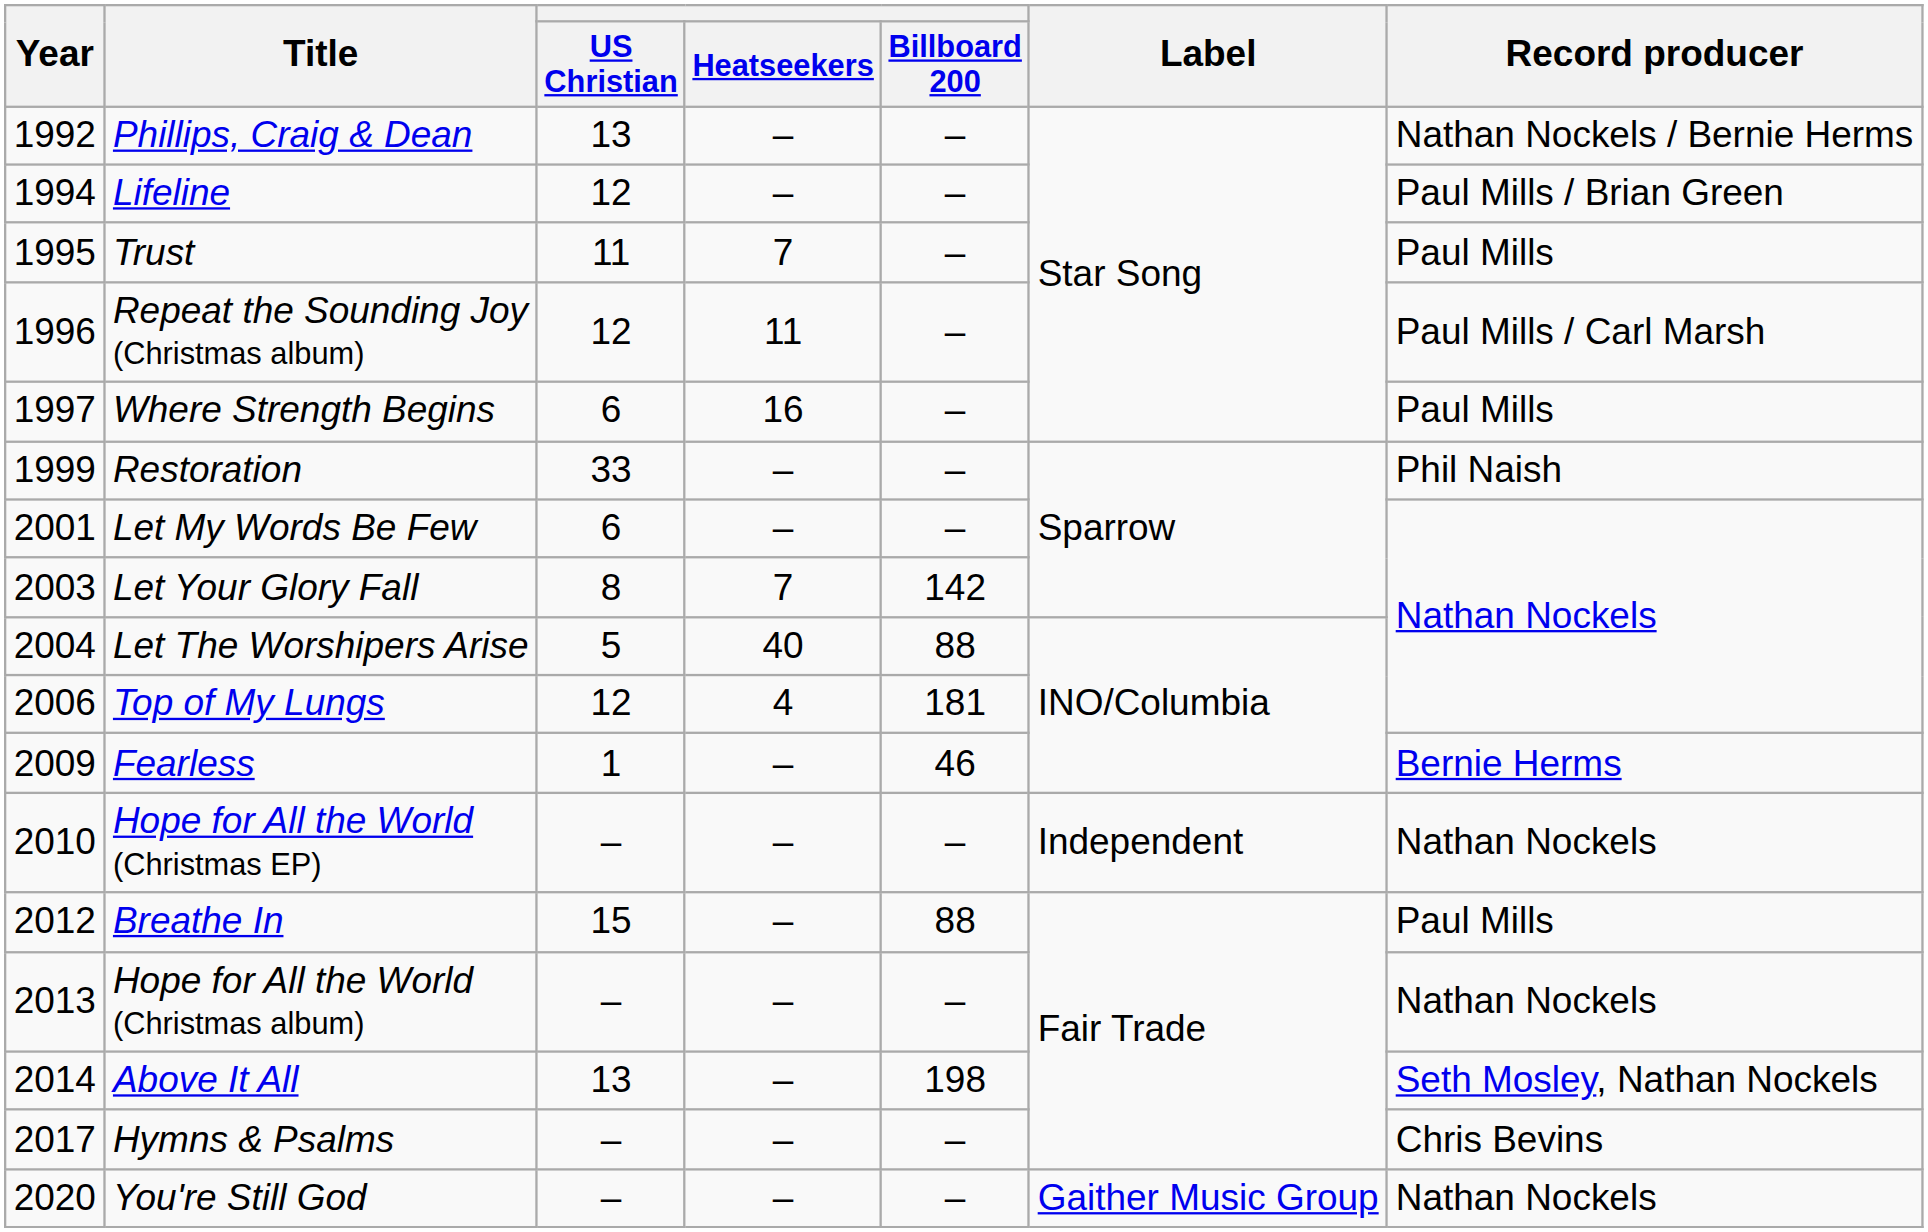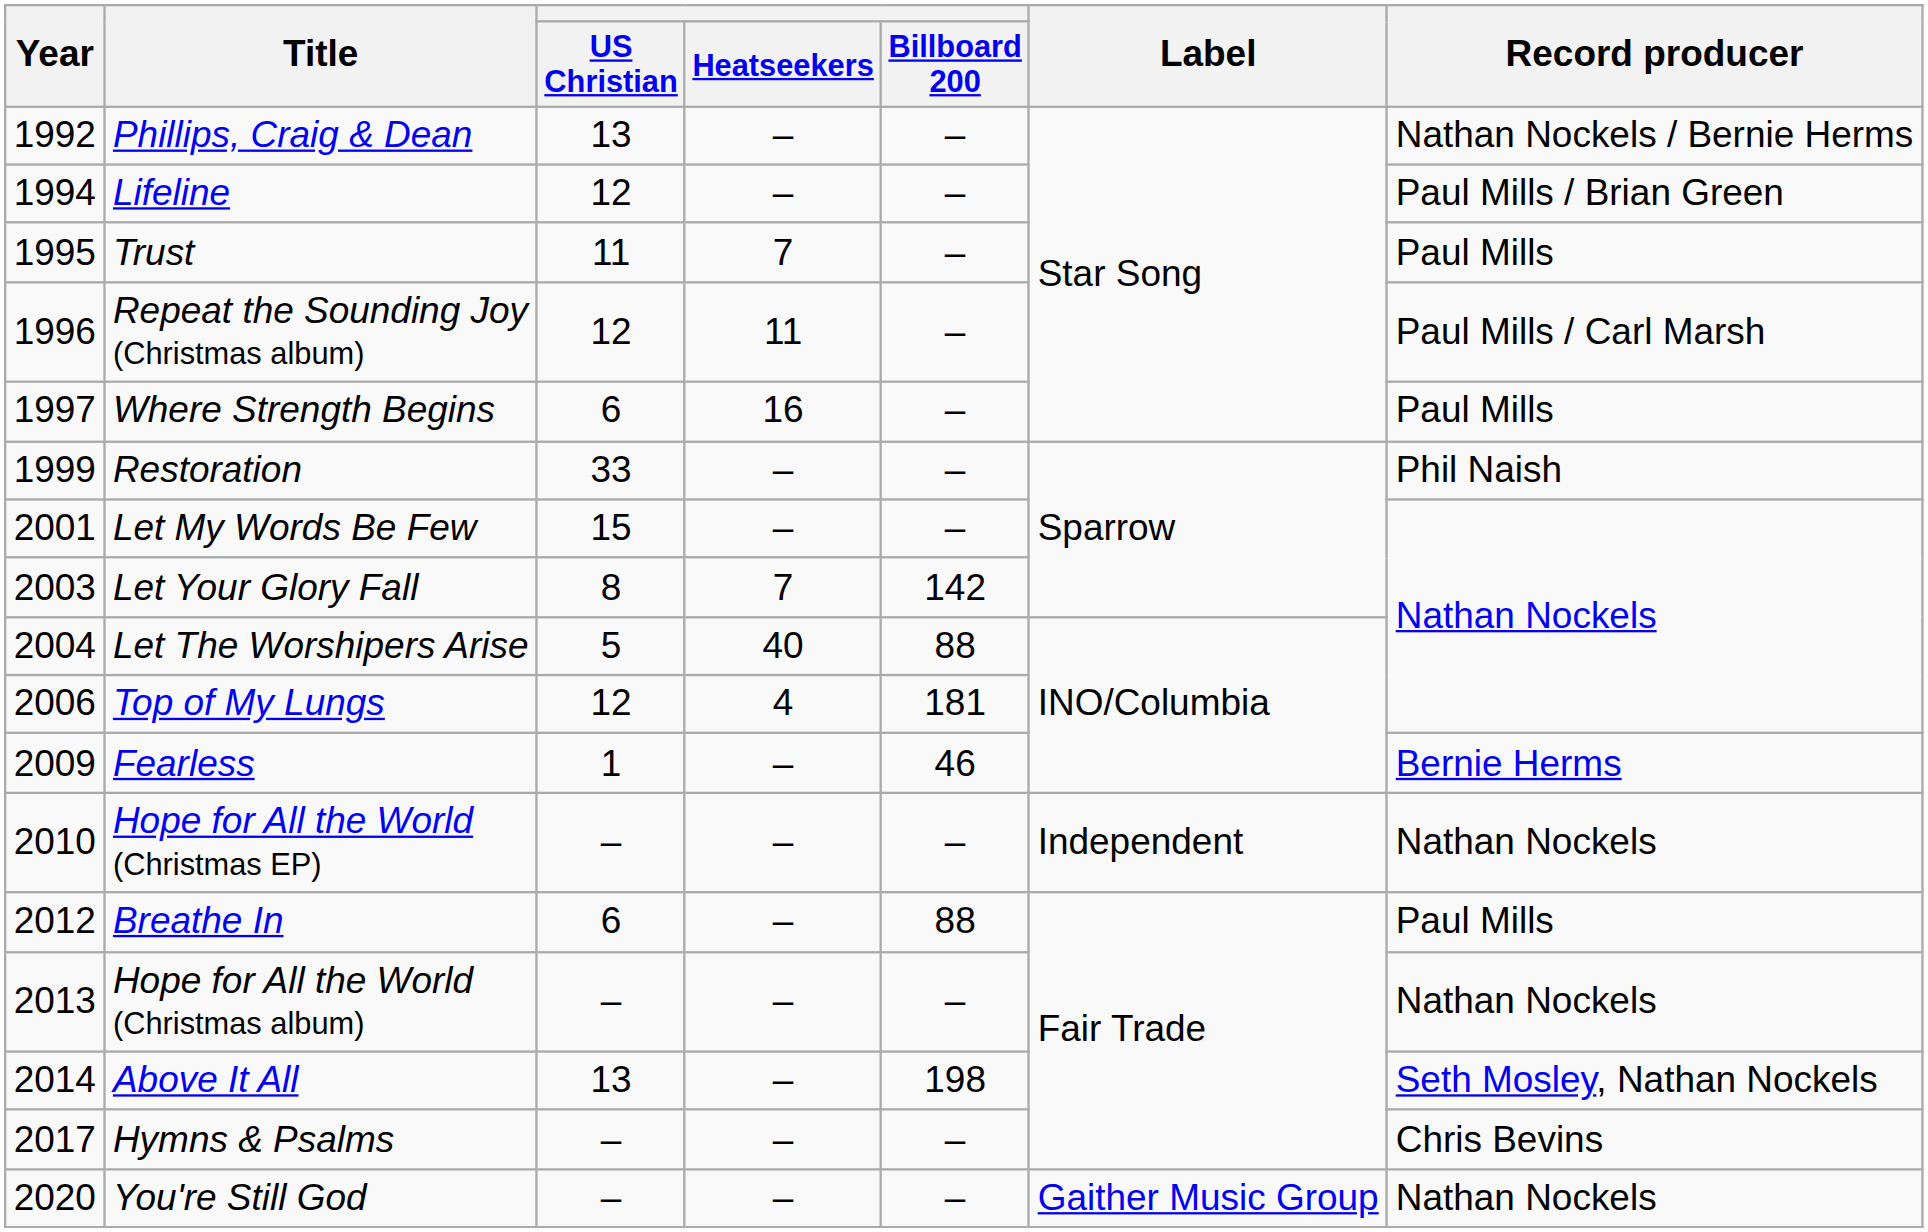Let My Words Be Few | US Christian: 6 -> 15
Breathe In | US Christian: 15 -> 6
